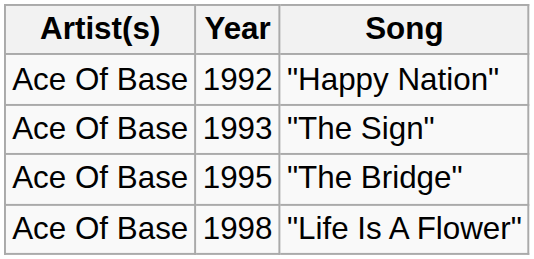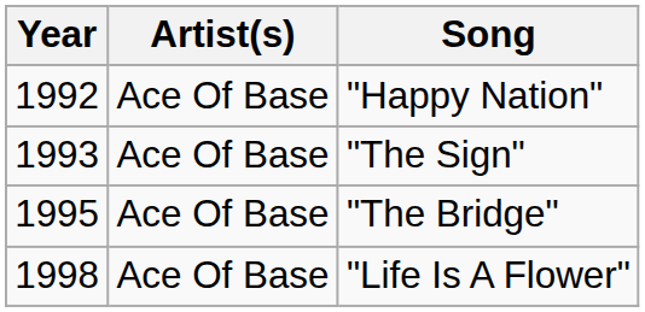columns swapped: Year <-> Artist(s)
